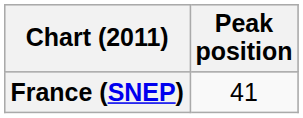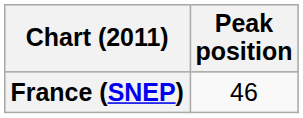France (SNEP) | Peak position: 41 -> 46
